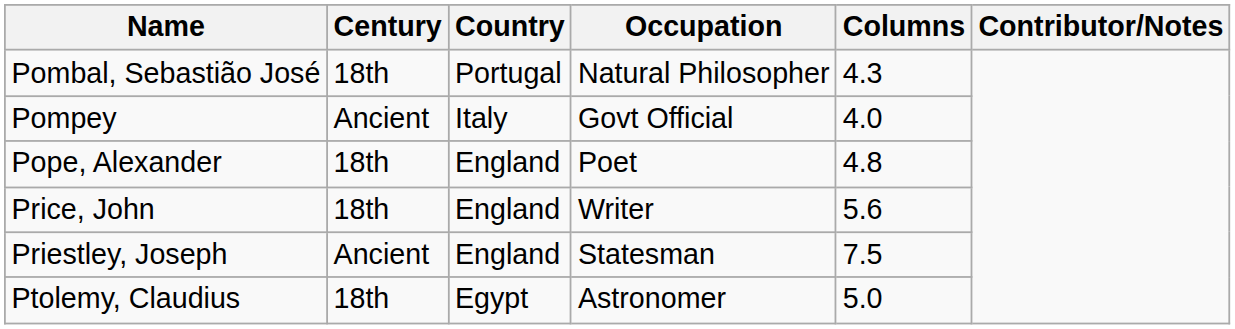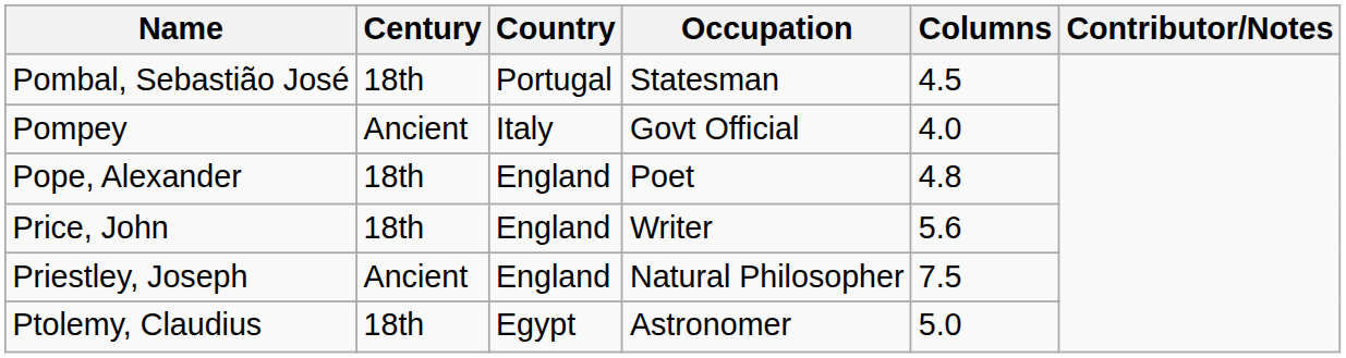Pombal, Sebastião José | Occupation: Natural Philosopher -> Statesman
Pombal, Sebastião José | Columns: 4.3 -> 4.5
Priestley, Joseph | Occupation: Statesman -> Natural Philosopher
